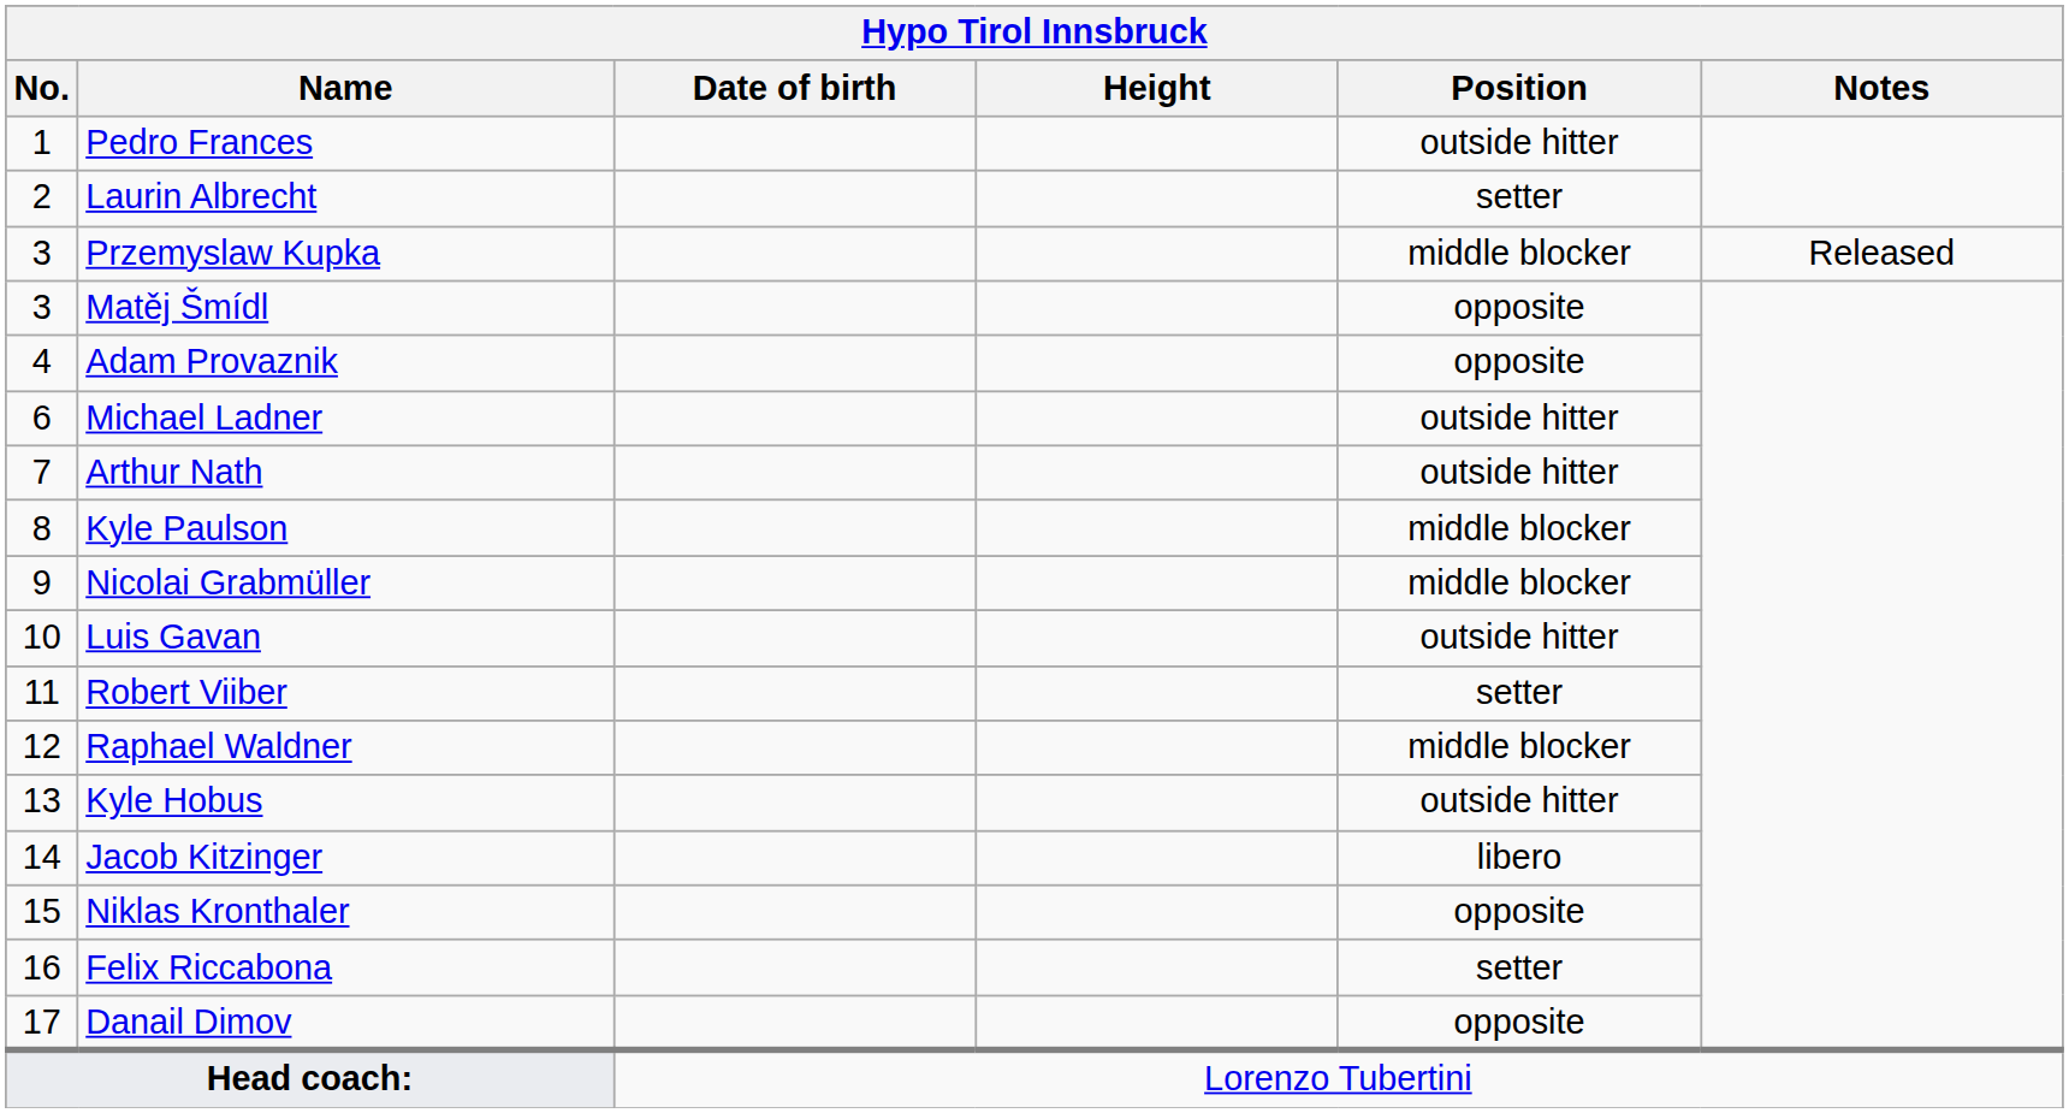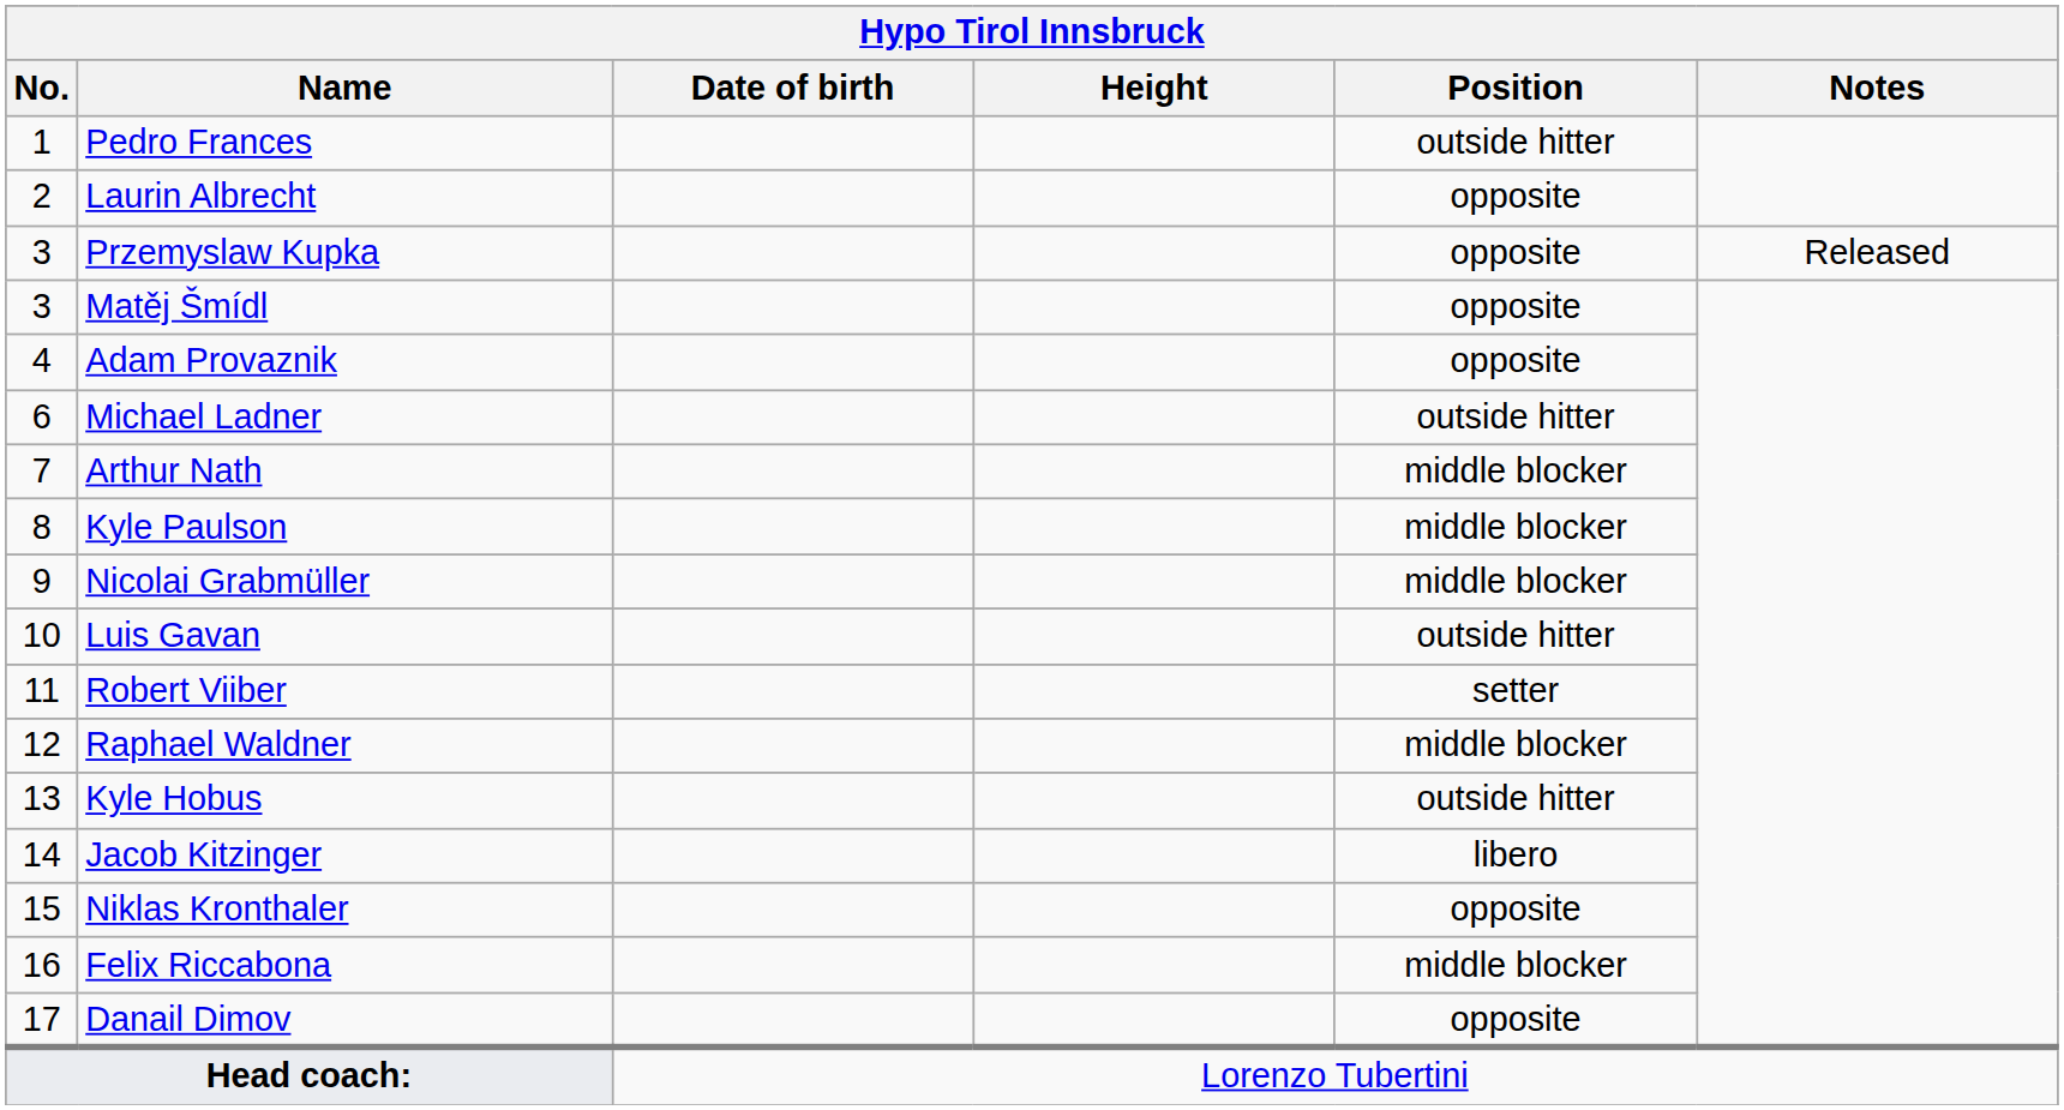Laurin Albrecht | Position: setter -> opposite
Przemyslaw Kupka | Position: middle blocker -> opposite
Arthur Nath | Position: outside hitter -> middle blocker
Felix Riccabona | Position: setter -> middle blocker
